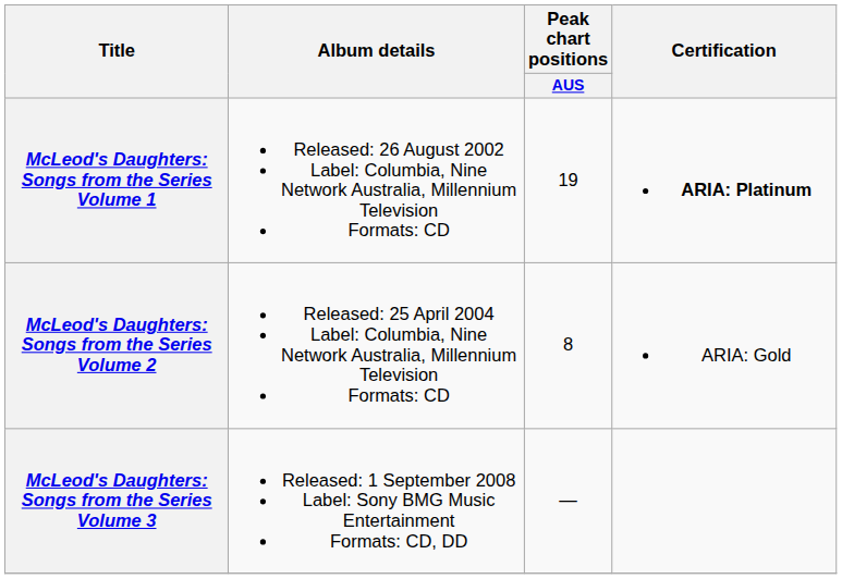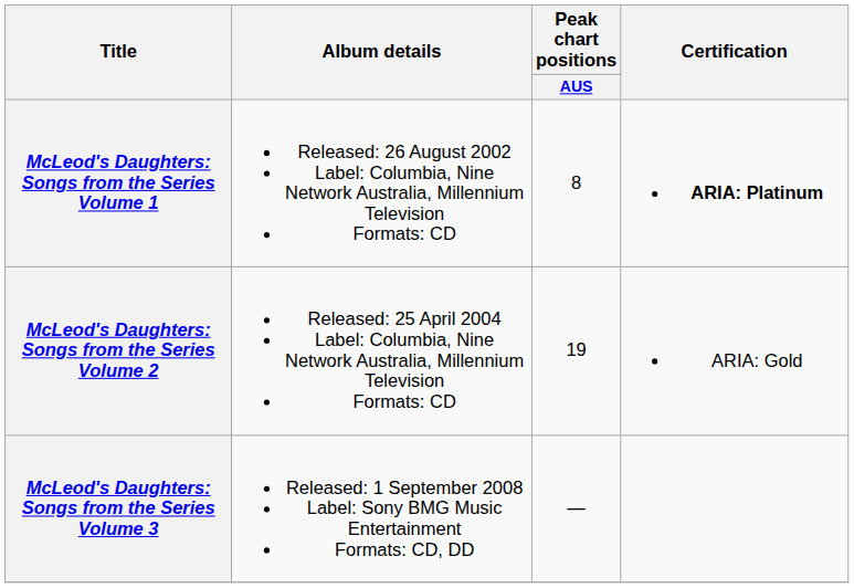McLeod's Daughters: Songs from the Series Volume 1 | Peak chart positions / AUS: 19 -> 8
McLeod's Daughters: Songs from the Series Volume 2 | Peak chart positions / AUS: 8 -> 19
